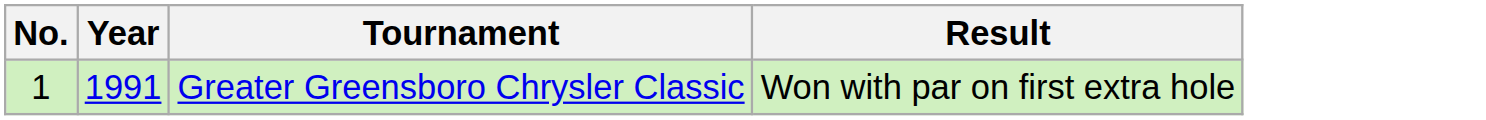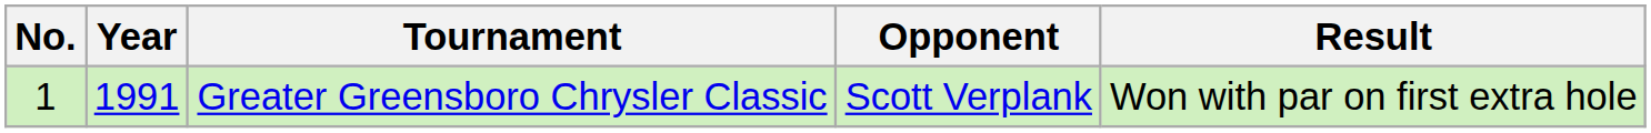+ column: Opponent | Scott Verplank
